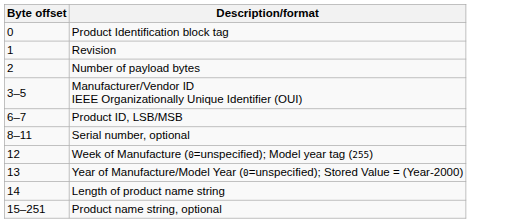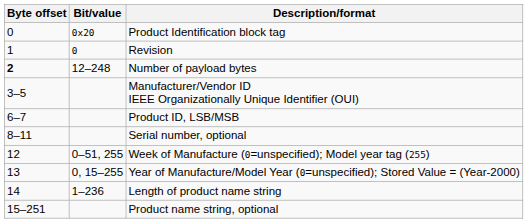+ column: Bit/value | 0x20 | 0 | 12–248 | 0–51, 255 | 0, 15–255 | 1–236
Number of payload bytes | Byte offset: normal -> bold
